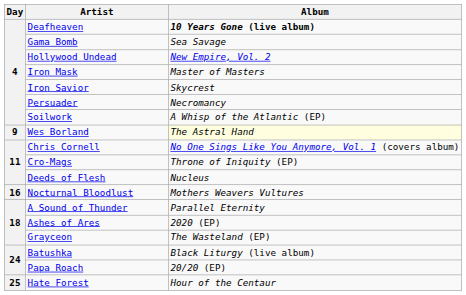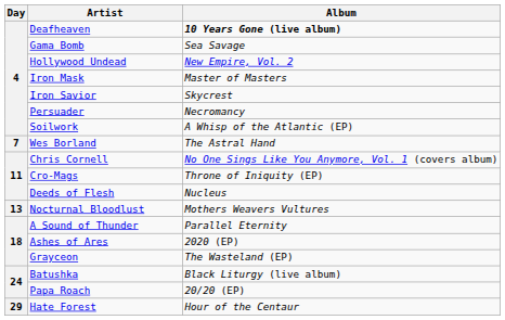Wes Borland | Day: 9 -> 7
Wes Borland | Album: lightyellow background -> no background
Nocturnal Bloodlust | Day: 16 -> 13
Hate Forest | Day: 25 -> 29
